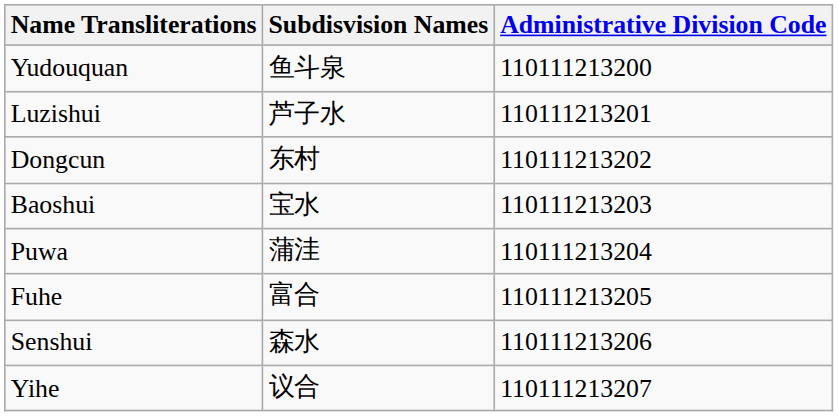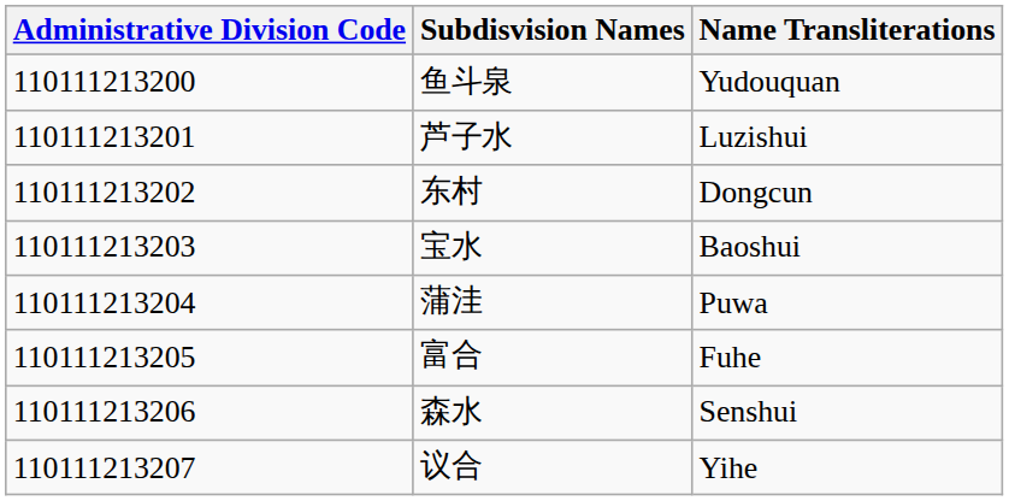columns swapped: Administrative Division Code <-> Name Transliterations
